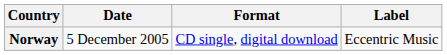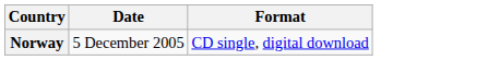- column: Label | Eccentric Music
